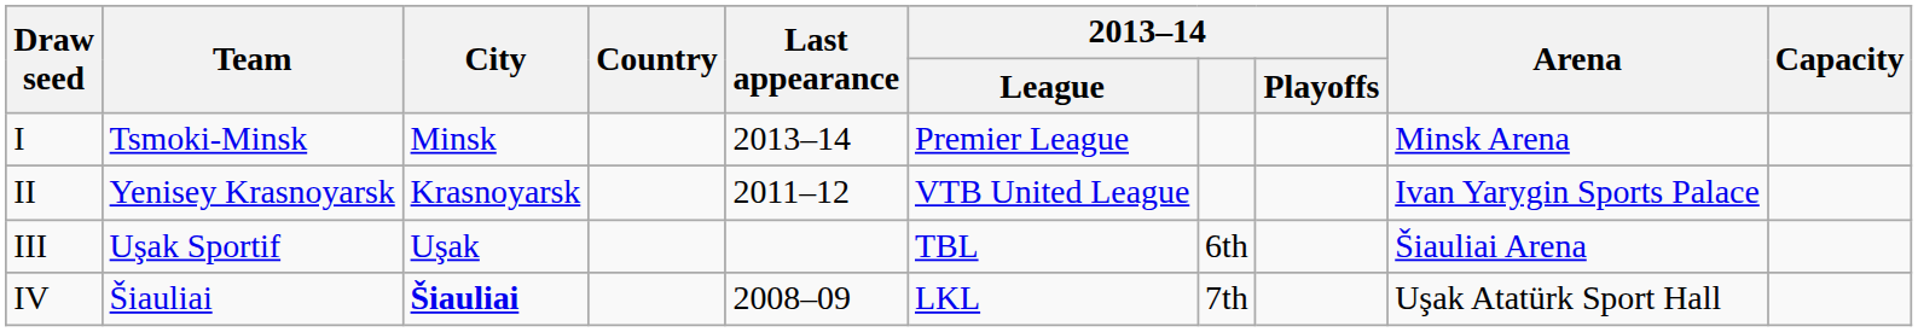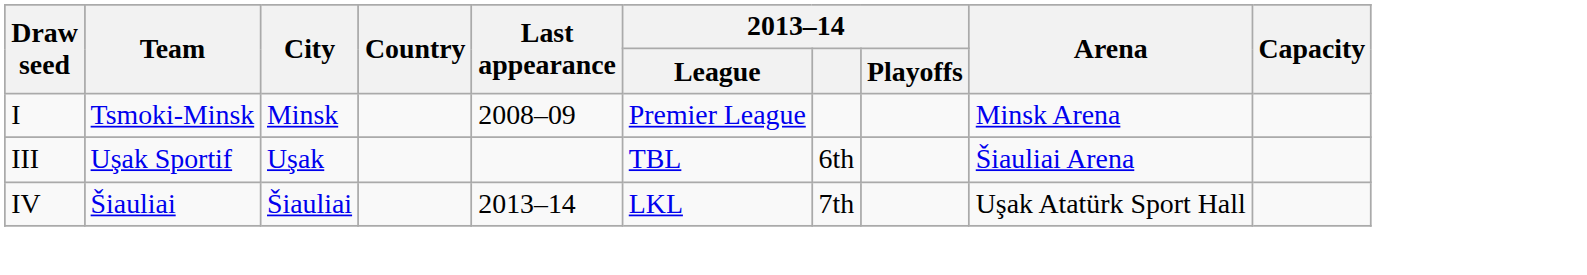I | Last appearance: 2013–14 -> 2008–09
- row: II | Yenisey Krasnoyarsk | Krasnoyarsk | 2011–12 | VTB United League | Ivan Yarygin Sports Palace
IV | City: bold -> normal
IV | Last appearance: 2008–09 -> 2013–14
